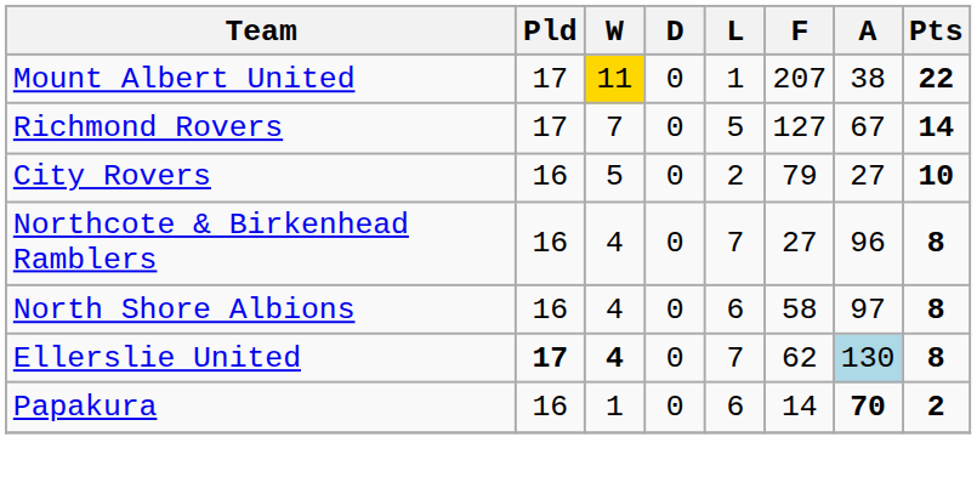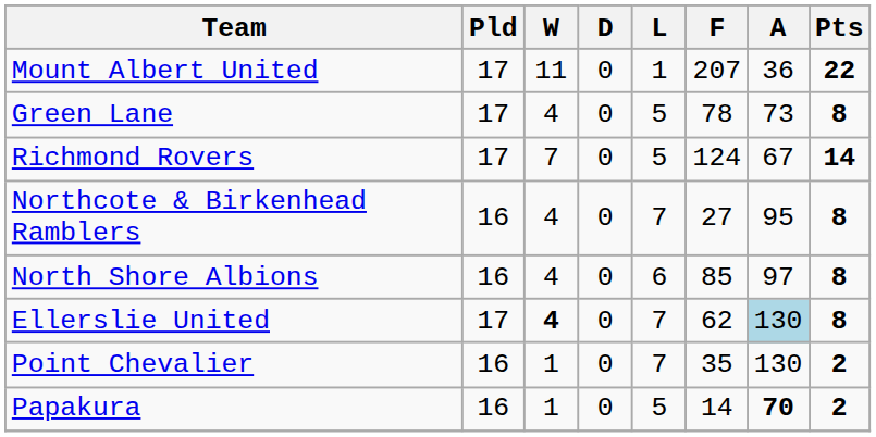Mount Albert United | W: gold background -> no background
Mount Albert United | A: 38 -> 36
+ row: Green Lane | 17 | 4 | 0 | 5 | 78 | 73 | 8
Richmond Rovers | F: 127 -> 124
- row: City Rovers | 16 | 5 | 0 | 2 | 79 | 27 | 10
Northcote & Birkenhead Ramblers | A: 96 -> 95
North Shore Albions | F: 58 -> 85
Ellerslie United | Pld: bold -> normal
+ row: Point Chevalier | 16 | 1 | 0 | 7 | 35 | 130 | 2
Papakura | L: 6 -> 5
